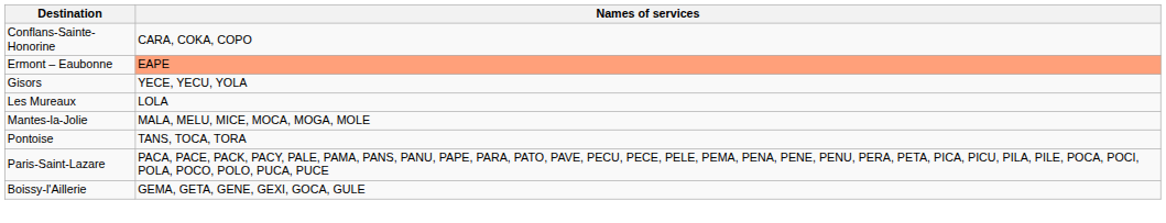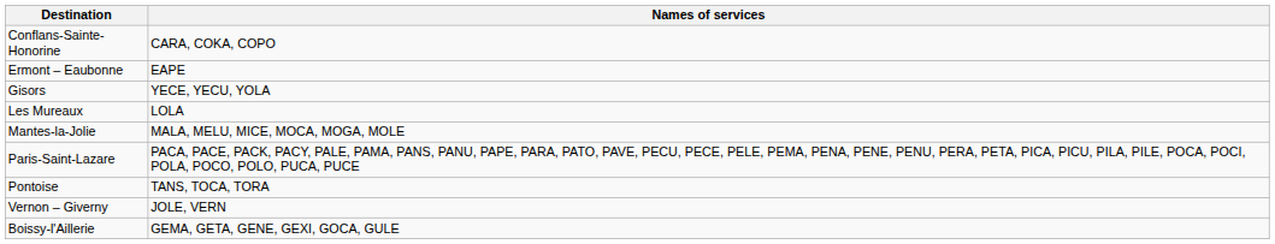Ermont – Eaubonne | Names of services: lightsalmon background -> no background
rows swapped: Paris-Saint-Lazare <-> Pontoise
+ row: Vernon – Giverny | JOLE, VERN
